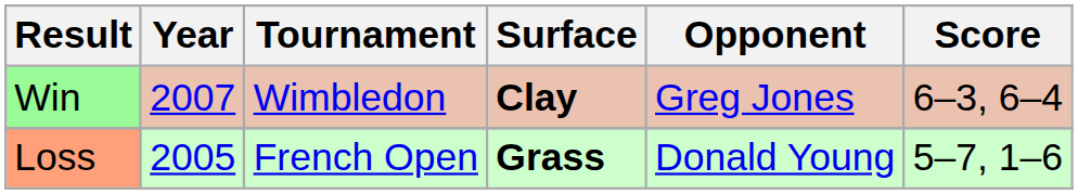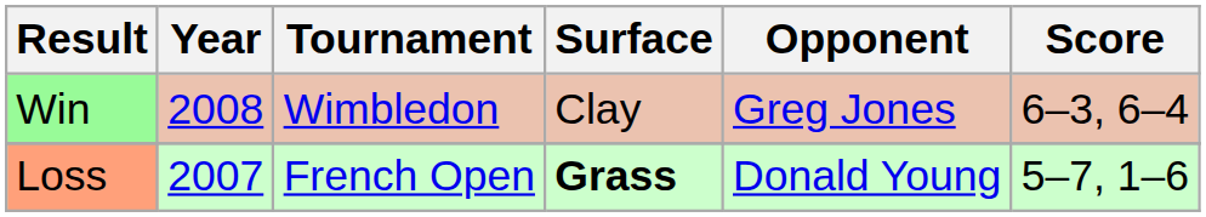Win | Year: 2007 -> 2008
Win | Surface: bold -> normal
Loss | Year: 2005 -> 2007
